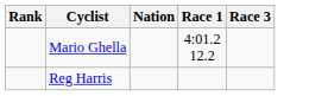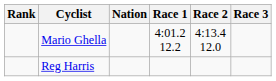+ column: Race 2 | 4:13.4 12.0
